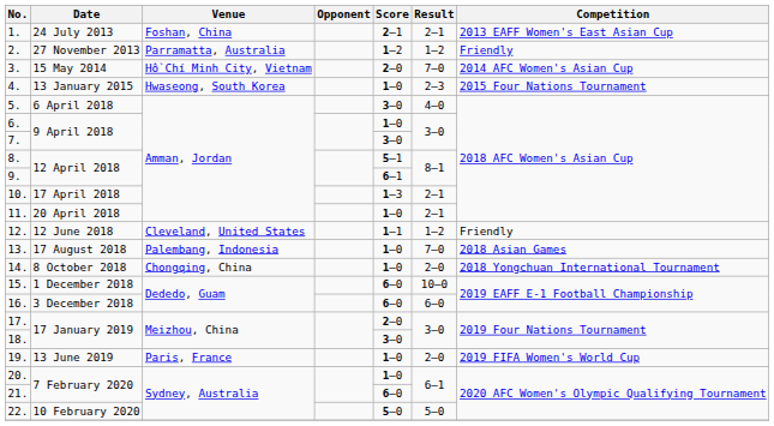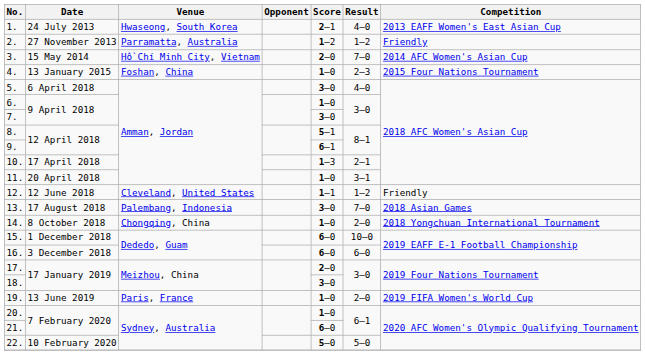1. | Venue: Foshan, China -> Hwaseong, South Korea
1. | Result: 2–1 -> 4–0
4. | Venue: Hwaseong, South Korea -> Foshan, China
11. | Result: 2–1 -> 3–1
13. | Score: 1–0 -> 3–0
